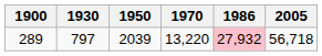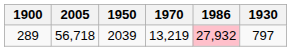columns swapped: 1930 <-> 2005
289 | 1970: 13,220 -> 13,219
